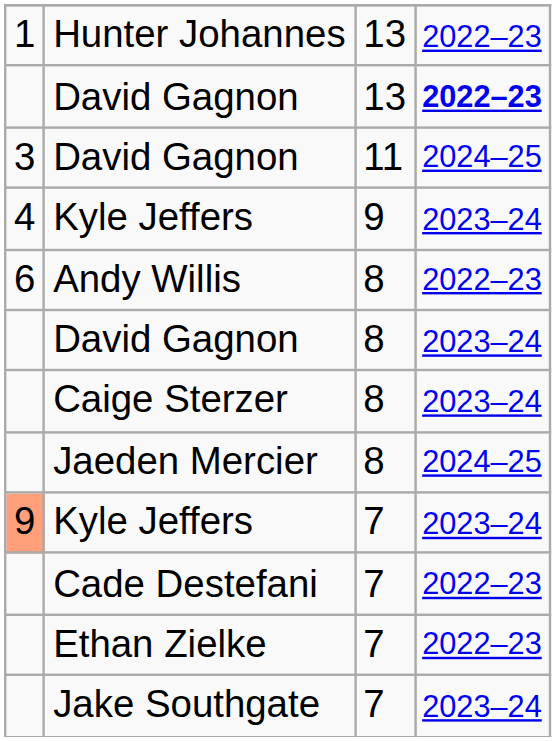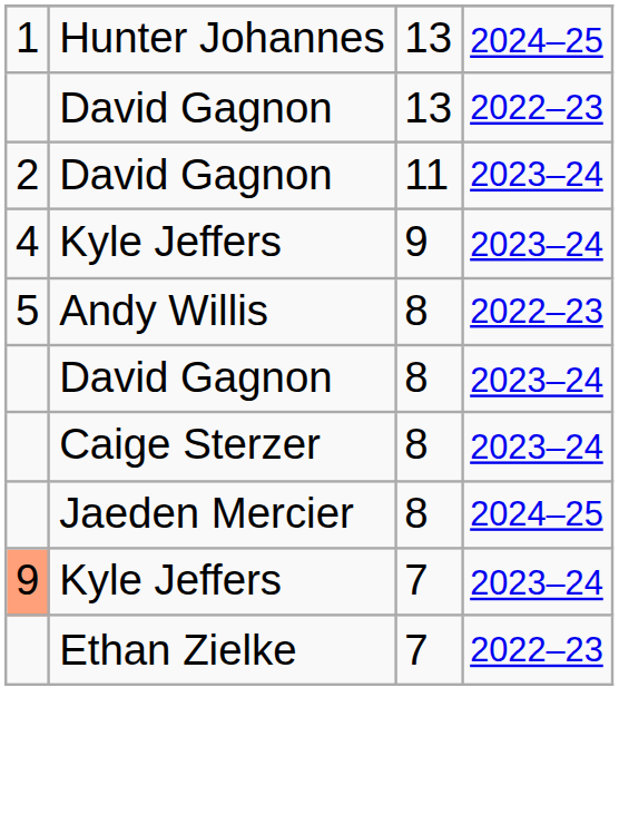Hunter Johannes | column 4: 2022–23 -> 2024–25
David Gagnon / 13 | column 4: bold -> normal
David Gagnon / 11 | column 1: 3 -> 2
David Gagnon / 11 | column 4: 2024–25 -> 2023–24
Andy Willis | column 1: 6 -> 5
- row: Cade Destefani | 7 | 2022–23
- row: Jake Southgate | 7 | 2023–24
